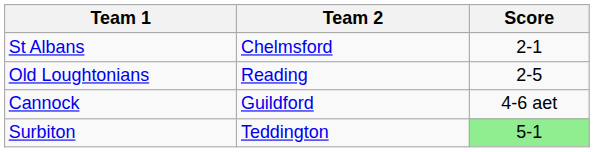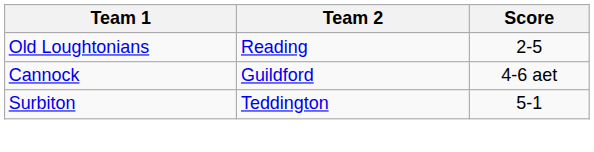- row: St Albans | Chelmsford | 2-1
Surbiton | Score: lightgreen background -> no background
